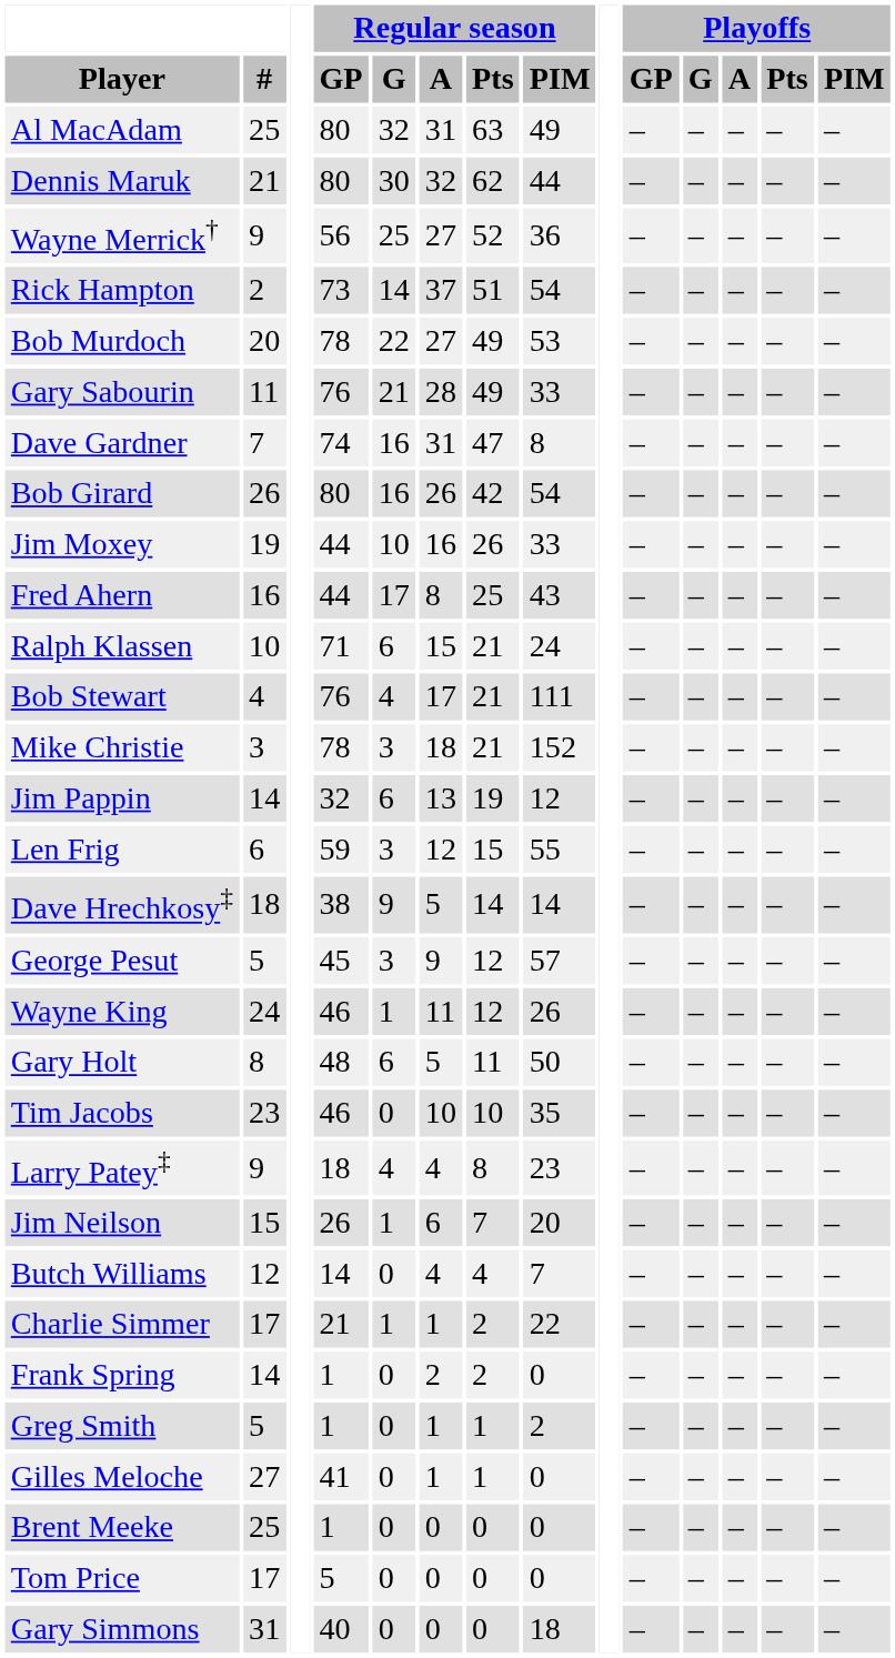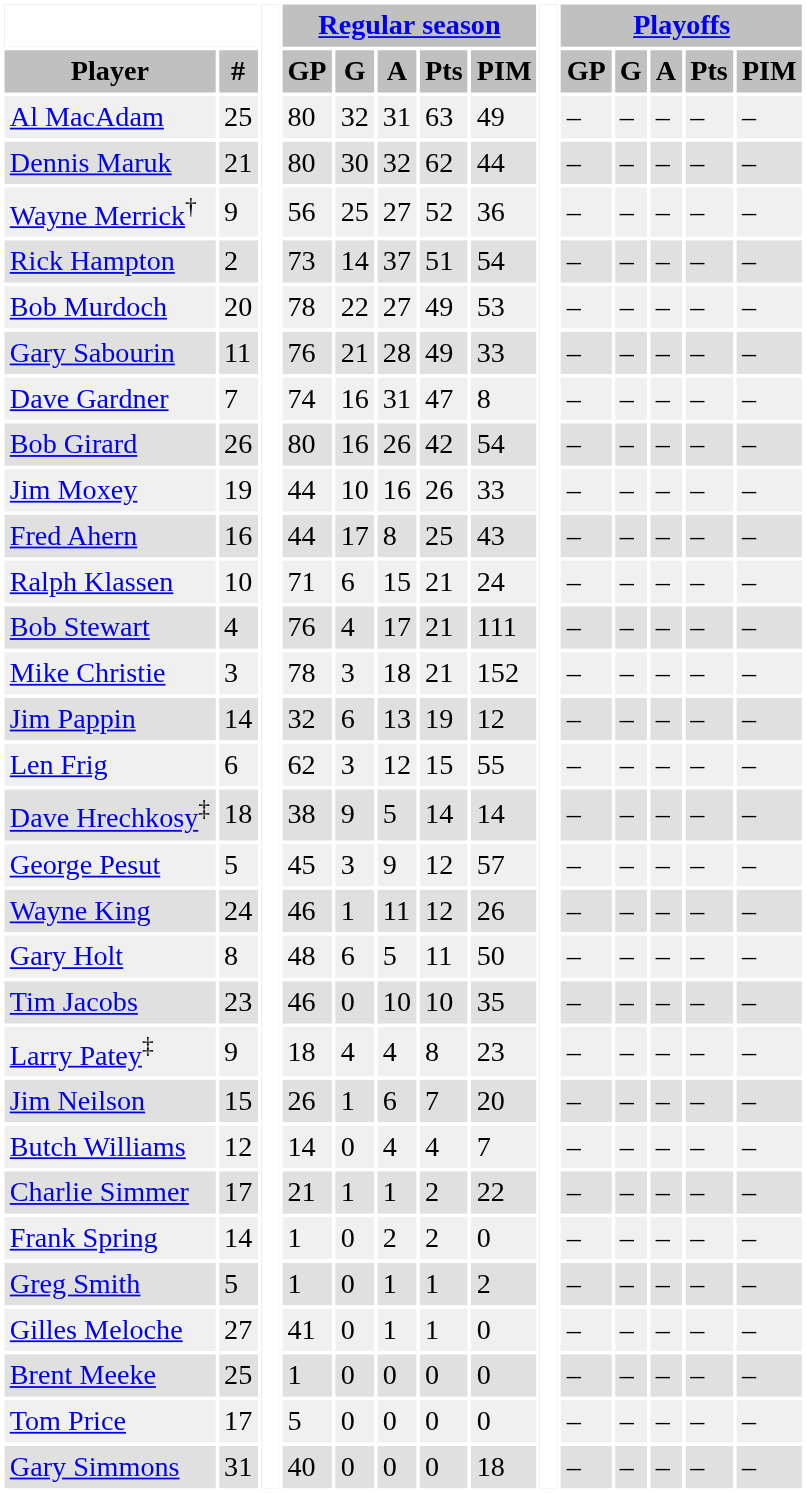Len Frig | Regular season / GP: 59 -> 62
